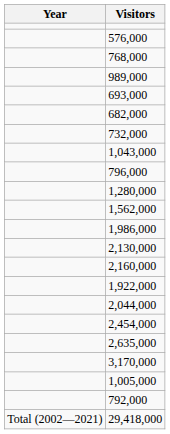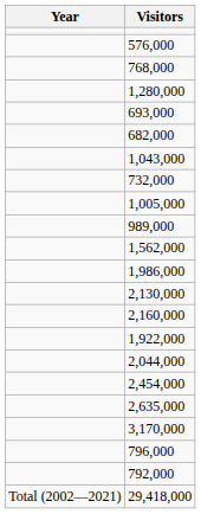rows swapped: 989,000 <-> 1,280,000
rows swapped: 732,000 <-> 1,043,000
rows swapped: 1,005,000 <-> 796,000
